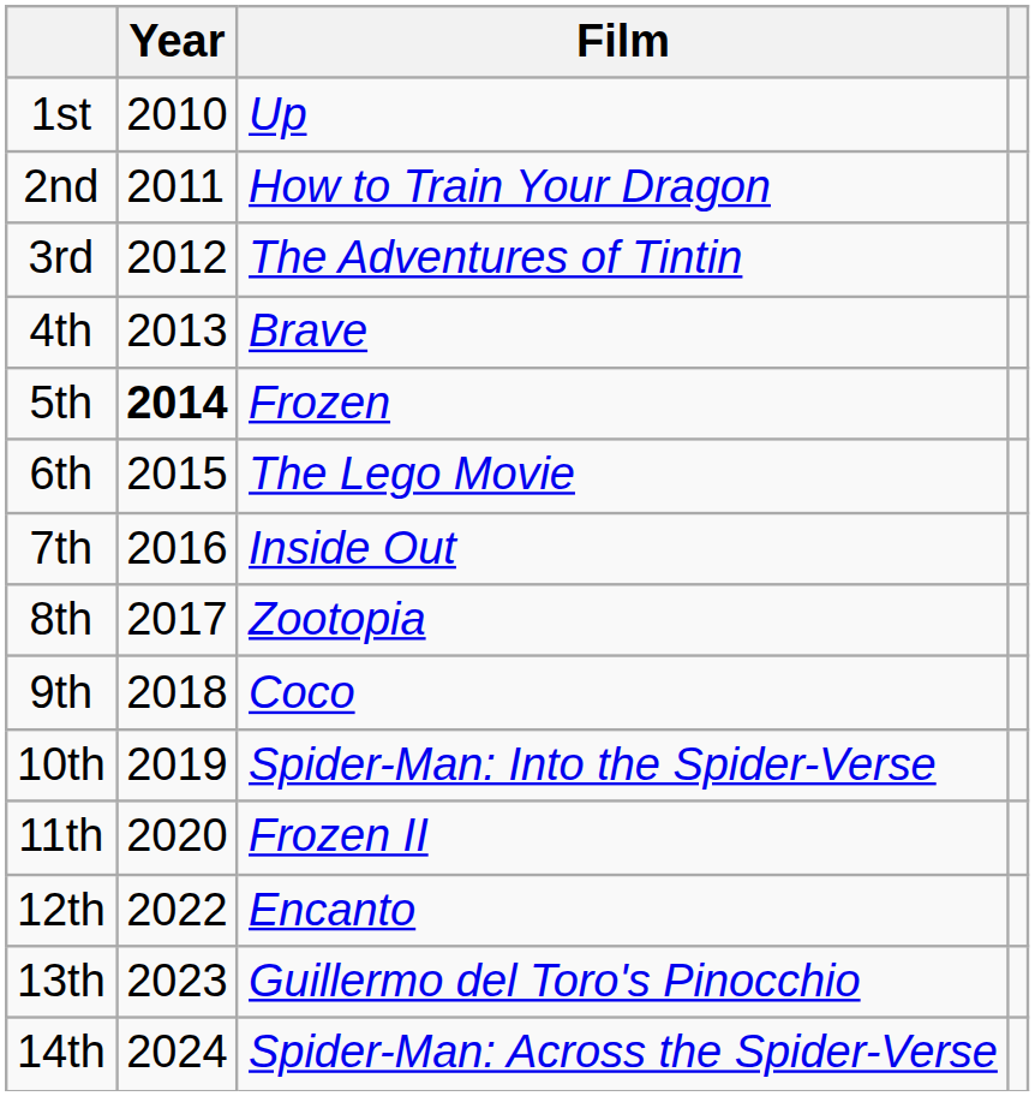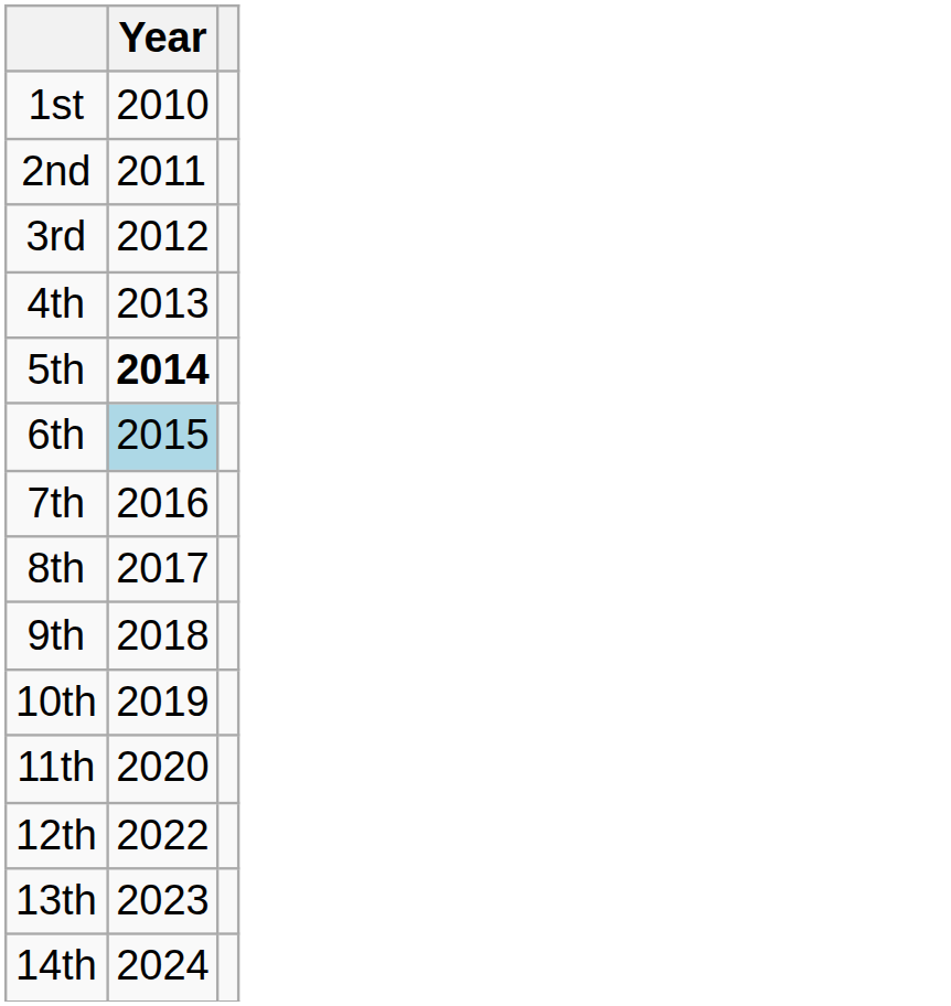- column: Film | Up | How to Train Your Dragon | The Adventures of Tintin | Brave | Frozen | The Lego Movie | Inside Out | Zootopia | Coco | Spider-Man: Into the Spider-Verse | Frozen II | Encanto | Guillermo del Toro's Pinocchio | Spider-Man: Across the Spider-Verse
6th | Year: no background -> lightblue background
